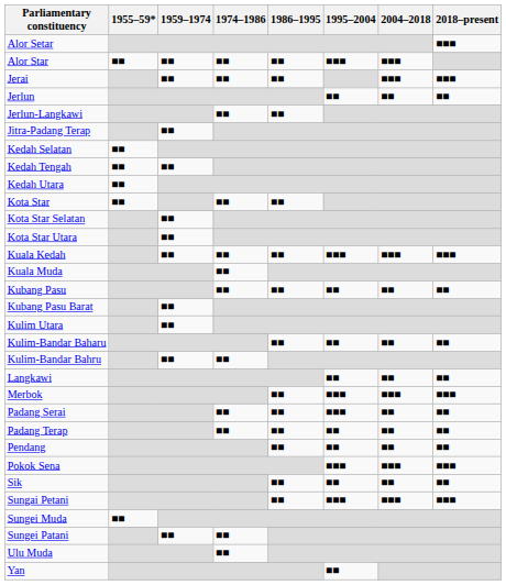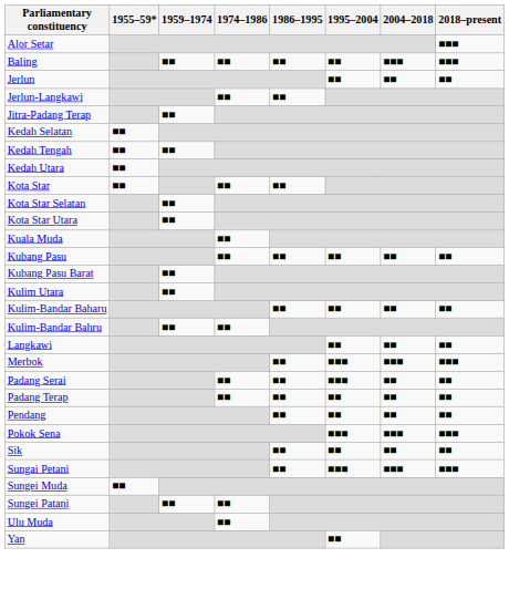- row: Alor Star | ■■ | ■■ | ■■ | ■■ | ■■■ | ■■■
+ row: Baling | ■■ | ■■ | ■■ | ■■ | ■■■ | ■■■
- row: Jerai | ■■ | ■■ | ■■ | ■■■ | ■■■
- row: Kuala Kedah | ■■ | ■■ | ■■ | ■■■ | ■■■ | ■■■
